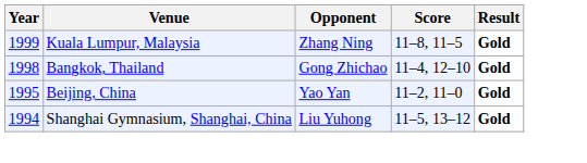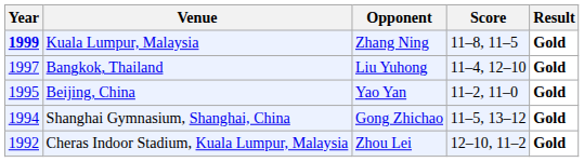Kuala Lumpur, Malaysia | Year: normal -> bold
Bangkok, Thailand | Year: 1998 -> 1997
Bangkok, Thailand | Opponent: Gong Zhichao -> Liu Yuhong
Shanghai Gymnasium, Shanghai, China | Opponent: Liu Yuhong -> Gong Zhichao
+ row: 1992 | Cheras Indoor Stadium, Kuala Lumpur, Malaysia | Zhou Lei | 12–10, 11–2 | Gold
